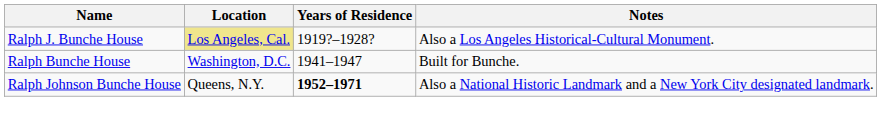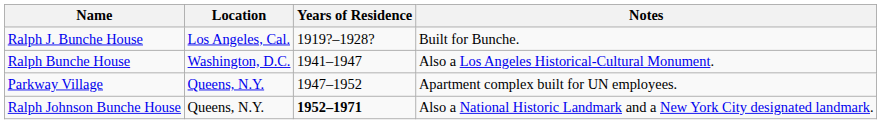Ralph J. Bunche House | Location: khaki background -> no background
Ralph J. Bunche House | Notes: Also a Los Angeles Historical-Cultural Monument. -> Built for Bunche.
Ralph Bunche House | Notes: Built for Bunche. -> Also a Los Angeles Historical-Cultural Monument.
+ row: Parkway Village | Queens, N.Y. | 1947–1952 | Apartment complex built for UN employees.
